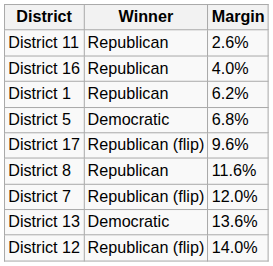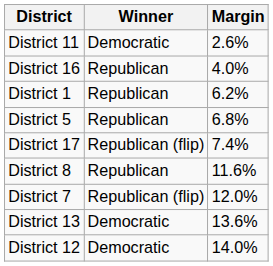District 11 | Winner: Republican -> Democratic
District 5 | Winner: Democratic -> Republican
District 17 | Margin: 9.6% -> 7.4%
District 12 | Winner: Republican (flip) -> Democratic
